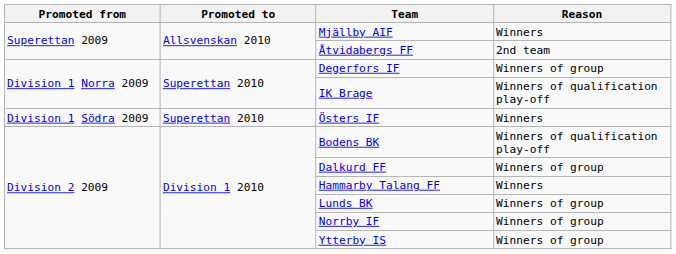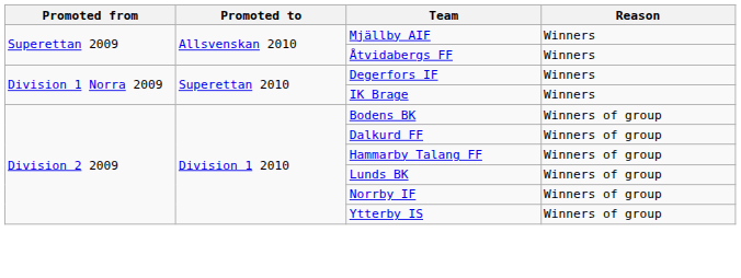Åtvidabergs FF | Reason: 2nd team -> Winners
Degerfors IF | Reason: Winners of group -> Winners
IK Brage | Reason: Winners of qualification play-off -> Winners
- row: Division 1 Södra 2009 | Superettan 2010 | Östers IF | Winners
Bodens BK | Reason: Winners of qualification play-off -> Winners of group
Hammarby Talang FF | Reason: Winners -> Winners of group
